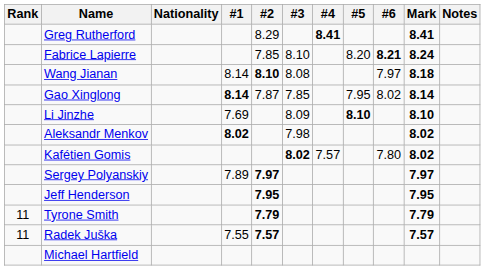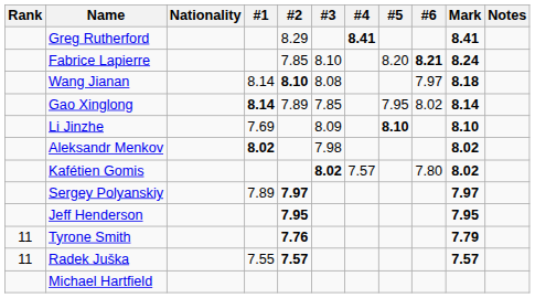Gao Xinglong | #2: 7.87 -> 7.89
Tyrone Smith | #2: 7.79 -> 7.76
